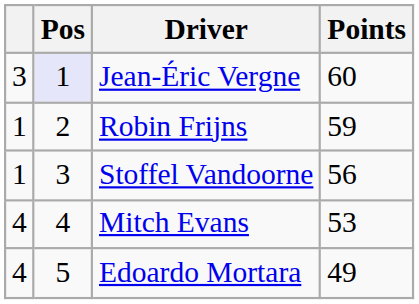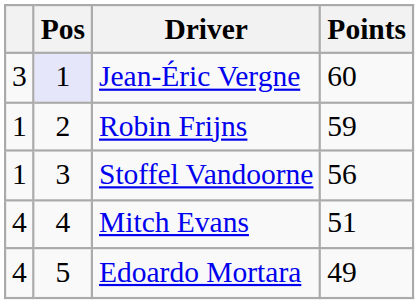Mitch Evans | Points: 53 -> 51
